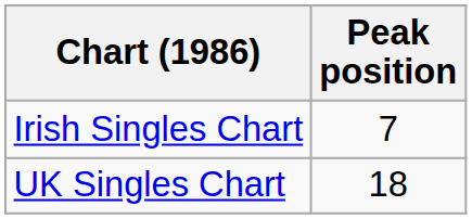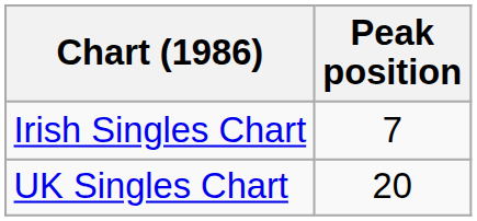UK Singles Chart | Peak position: 18 -> 20
